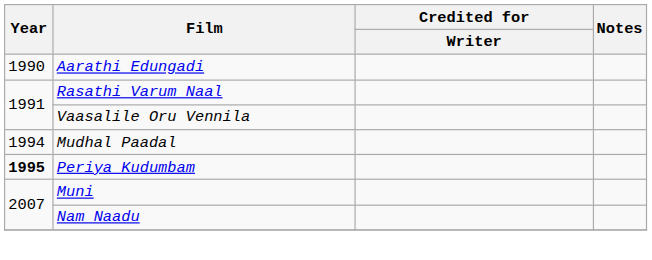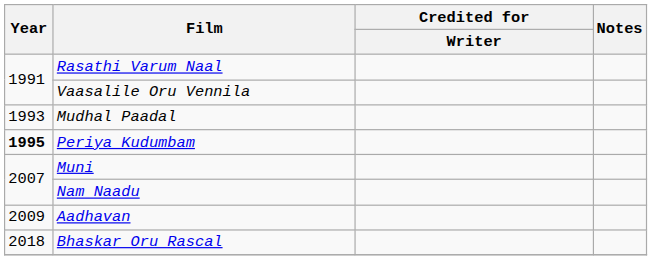- row: 1990 | Aarathi Edungadi
Mudhal Paadal | Year: 1994 -> 1993
+ row: 2009 | Aadhavan
+ row: 2018 | Bhaskar Oru Rascal
